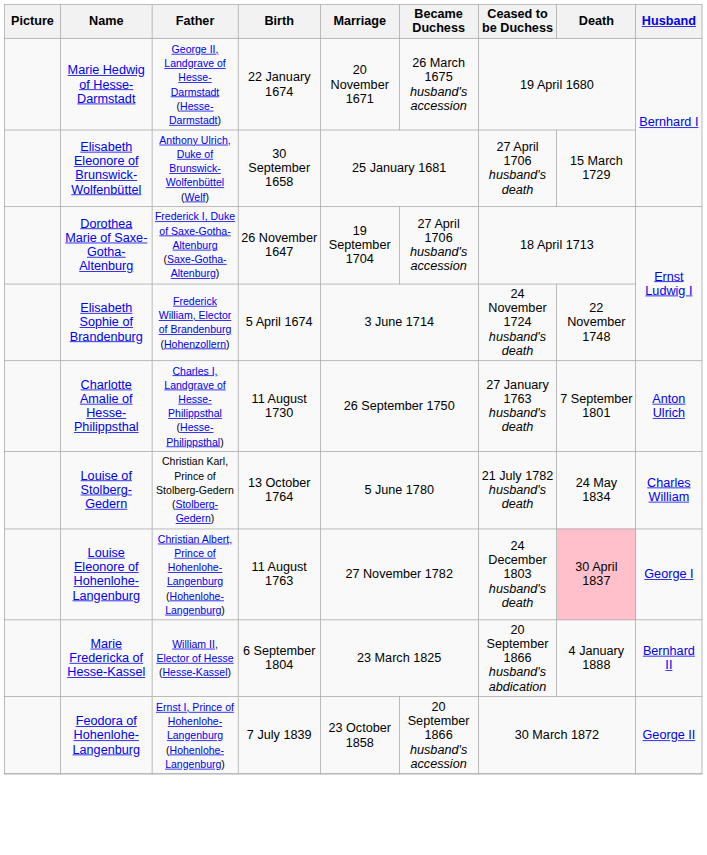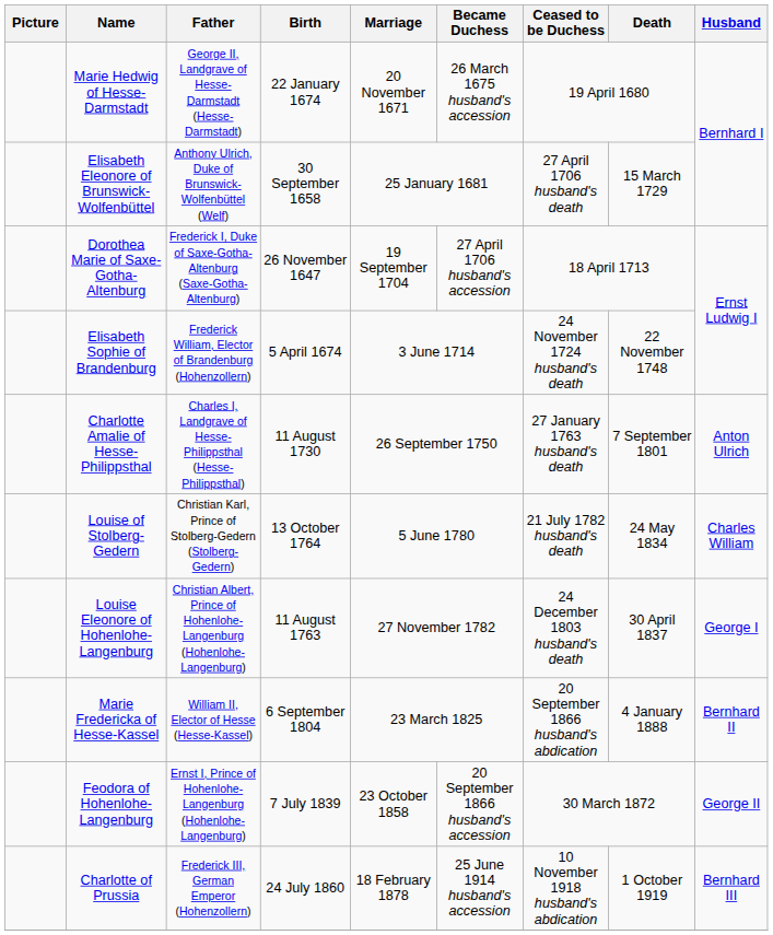Louise Eleonore of Hohenlohe-Langenburg | Death: pink background -> no background
+ row: Charlotte of Prussia | Frederick III, German Emperor (Hohenzollern) | 24 July 1860 | 18 February 1878 | 25 June 1914 husband's accession | 10 November 1918 husband's abdication | 1 October 1919 | Bernhard III
